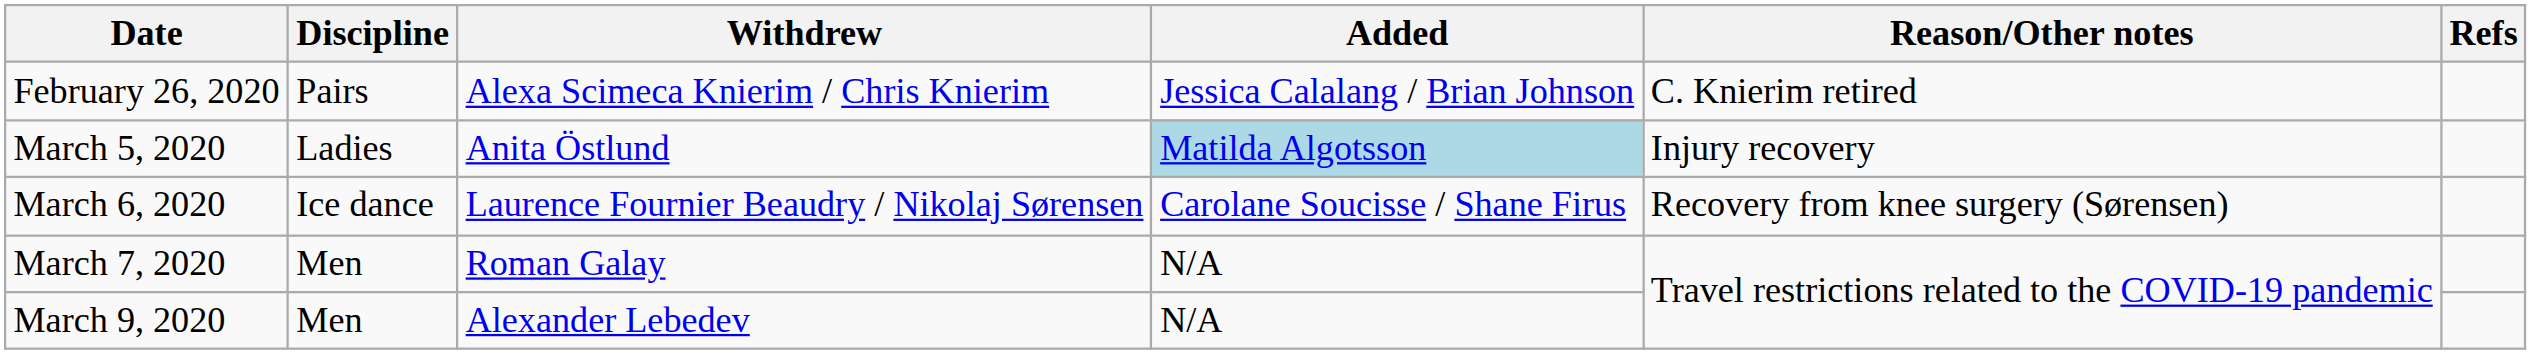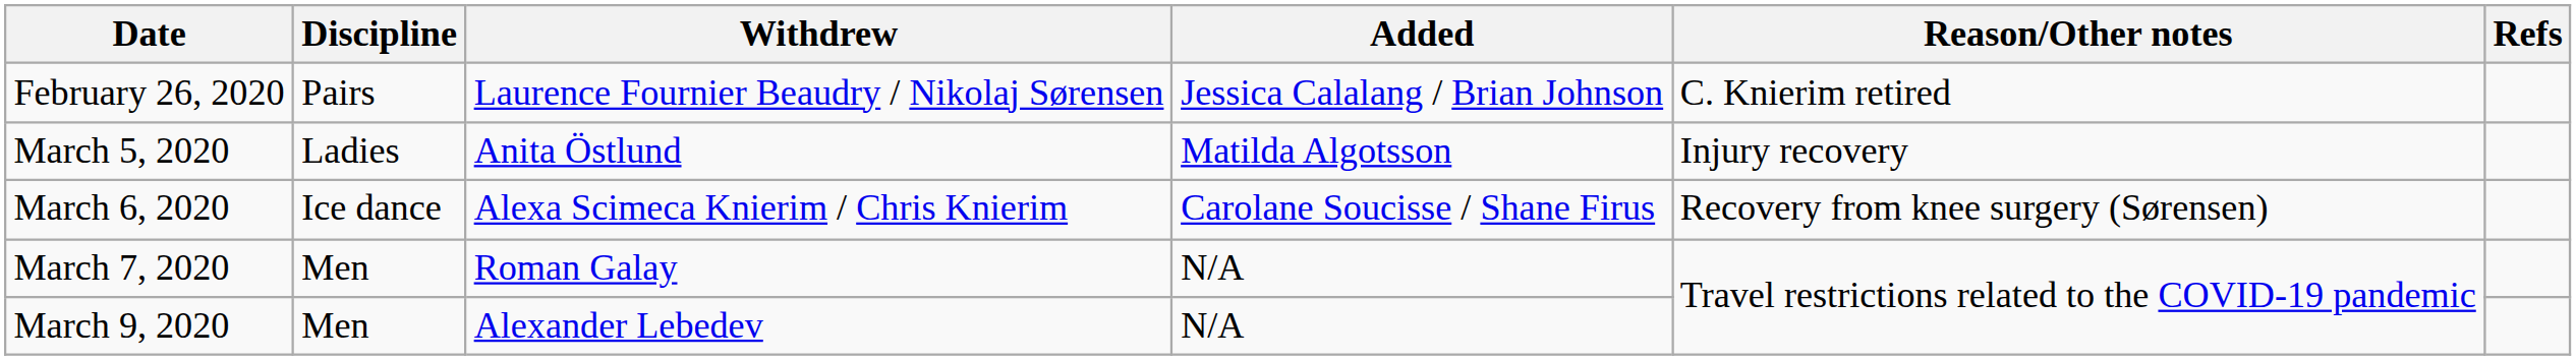February 26, 2020 | Withdrew: Alexa Scimeca Knierim / Chris Knierim -> Laurence Fournier Beaudry / Nikolaj Sørensen
March 5, 2020 | Added: lightblue background -> no background
March 6, 2020 | Withdrew: Laurence Fournier Beaudry / Nikolaj Sørensen -> Alexa Scimeca Knierim / Chris Knierim
